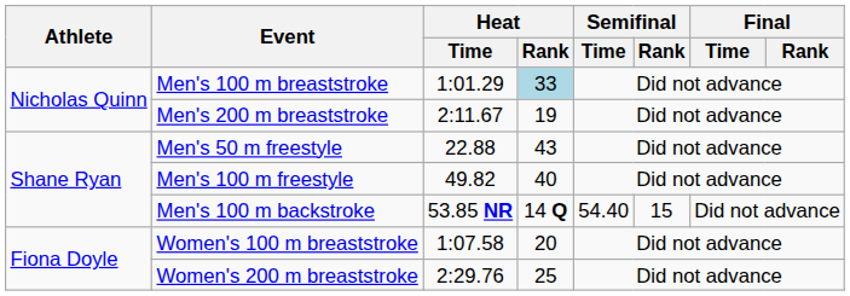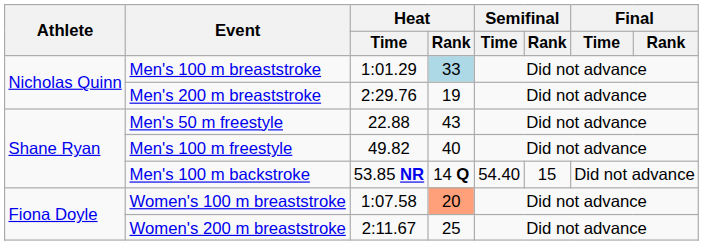Men's 200 m breaststroke | Heat / Time: 2:11.67 -> 2:29.76
Women's 100 m breaststroke | Heat / Rank: no background -> lightsalmon background
Women's 200 m breaststroke | Heat / Time: 2:29.76 -> 2:11.67
